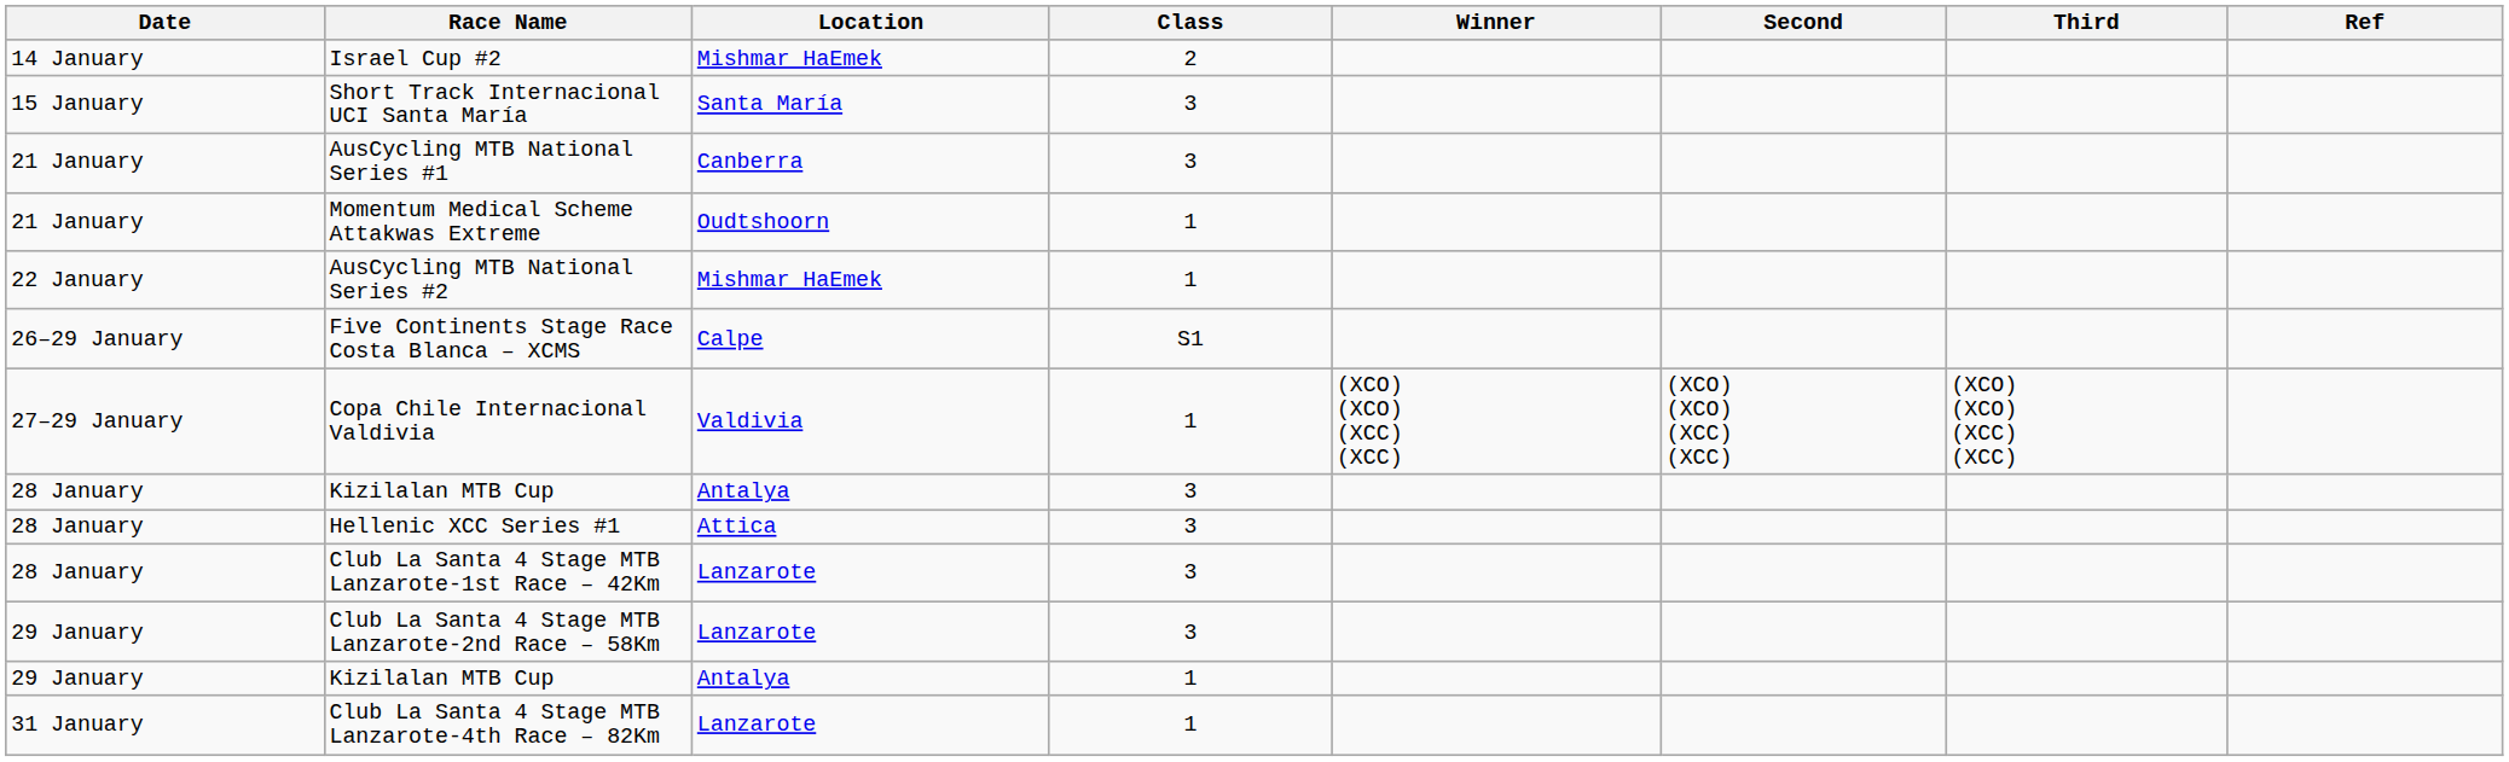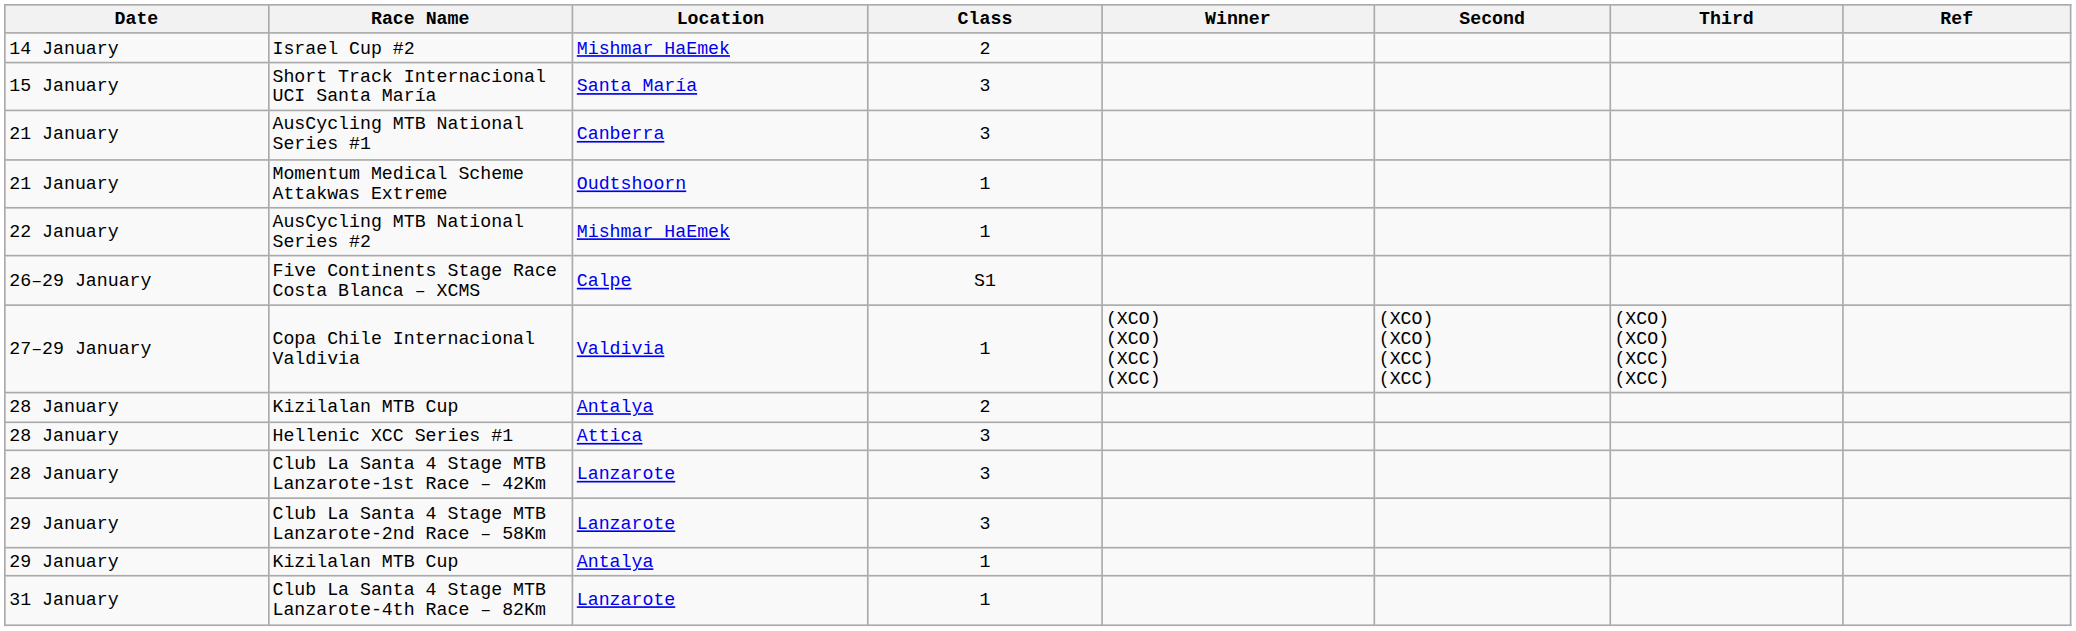28 January / Kizilalan MTB Cup | Class: 3 -> 2
